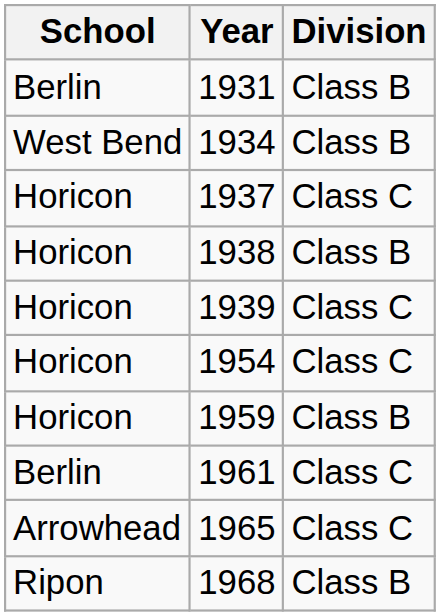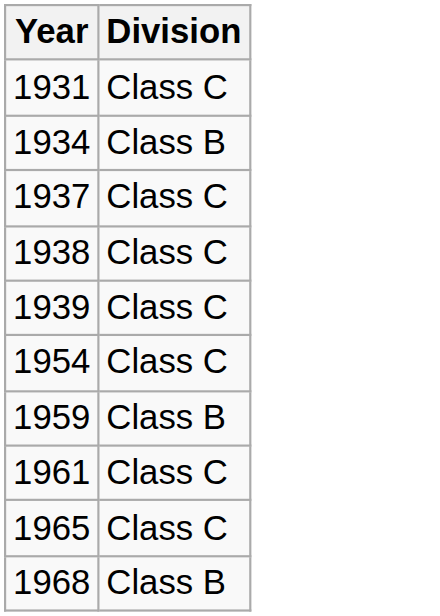- column: School | Berlin | West Bend | Horicon | Horicon | Horicon | Horicon | Horicon | Berlin | Arrowhead | Ripon
1931 | Division: Class B -> Class C
1938 | Division: Class B -> Class C
